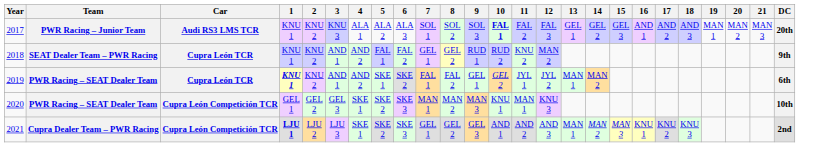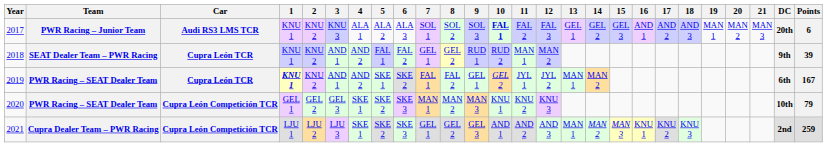+ column: Points | 6 | 39 | 167 | 79 | 259
2018 | 11: KNU 2 -> MAN 1
2020 | 11: MAN 1 -> KNU 2
2021 | 1: bold -> normal
